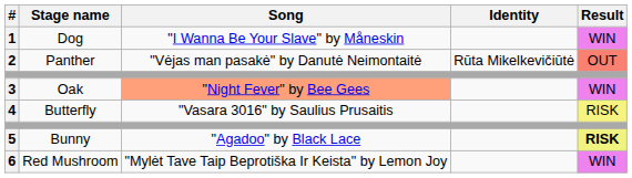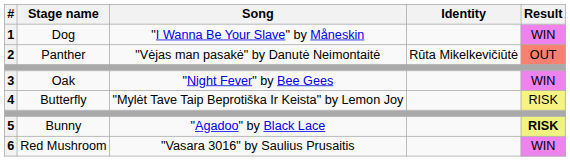3 | Song: lightsalmon background -> no background
4 | Song: "Vasara 3016" by Saulius Prusaitis -> "Mylėt Tave Taip Beprotiška Ir Keista" by Lemon Joy
6 | Song: "Mylėt Tave Taip Beprotiška Ir Keista" by Lemon Joy -> "Vasara 3016" by Saulius Prusaitis
